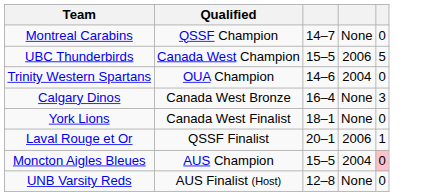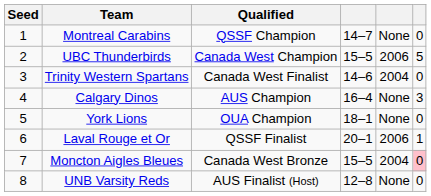+ column: Seed | 1 | 2 | 3 | 4 | 5 | 6 | 7 | 8
Trinity Western Spartans | Qualified: OUA Champion -> Canada West Finalist
Calgary Dinos | Qualified: Canada West Bronze -> AUS Champion
York Lions | Qualified: Canada West Finalist -> OUA Champion
Moncton Aigles Bleues | Qualified: AUS Champion -> Canada West Bronze
